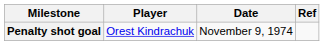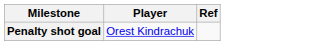- column: Date | November 9, 1974
